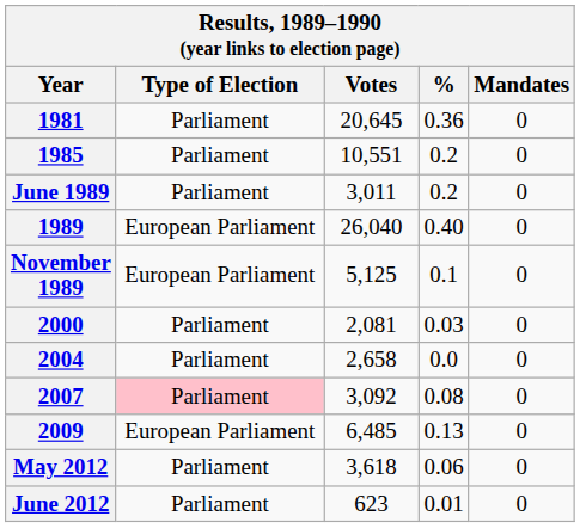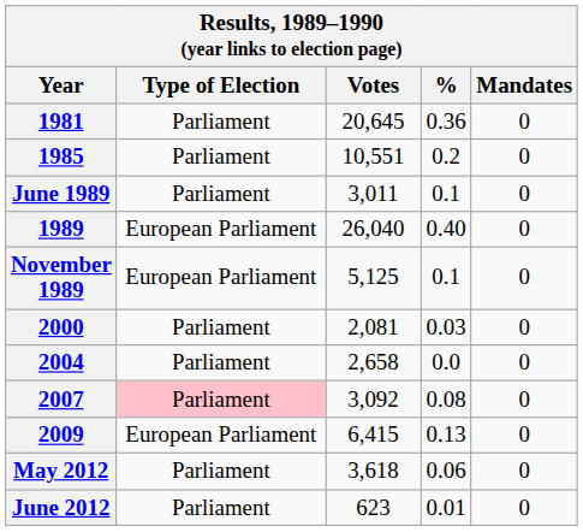June 1989 | %: 0.2 -> 0.1
2009 | Votes: 6,485 -> 6,415
